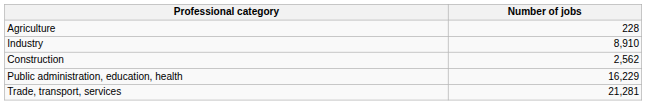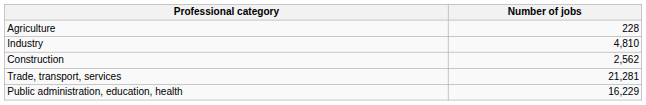Industry | Number of jobs: 8,910 -> 4,810
rows swapped: Trade, transport, services <-> Public administration, education, health
